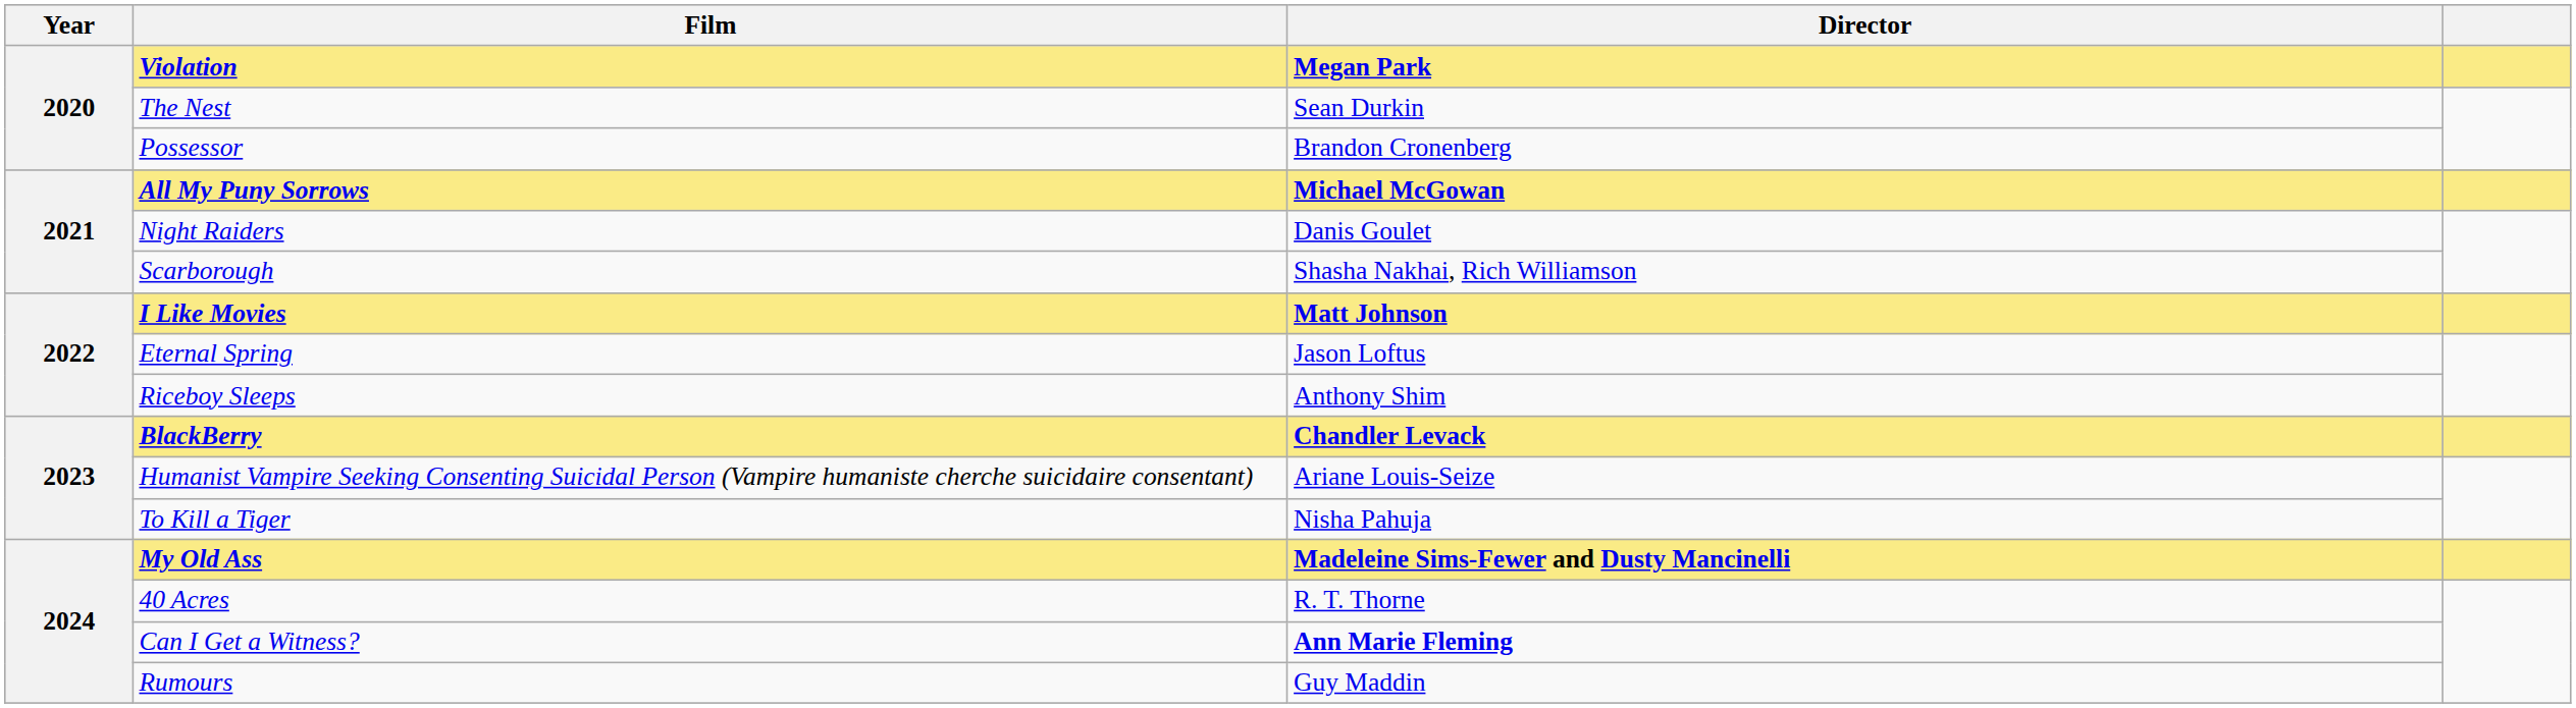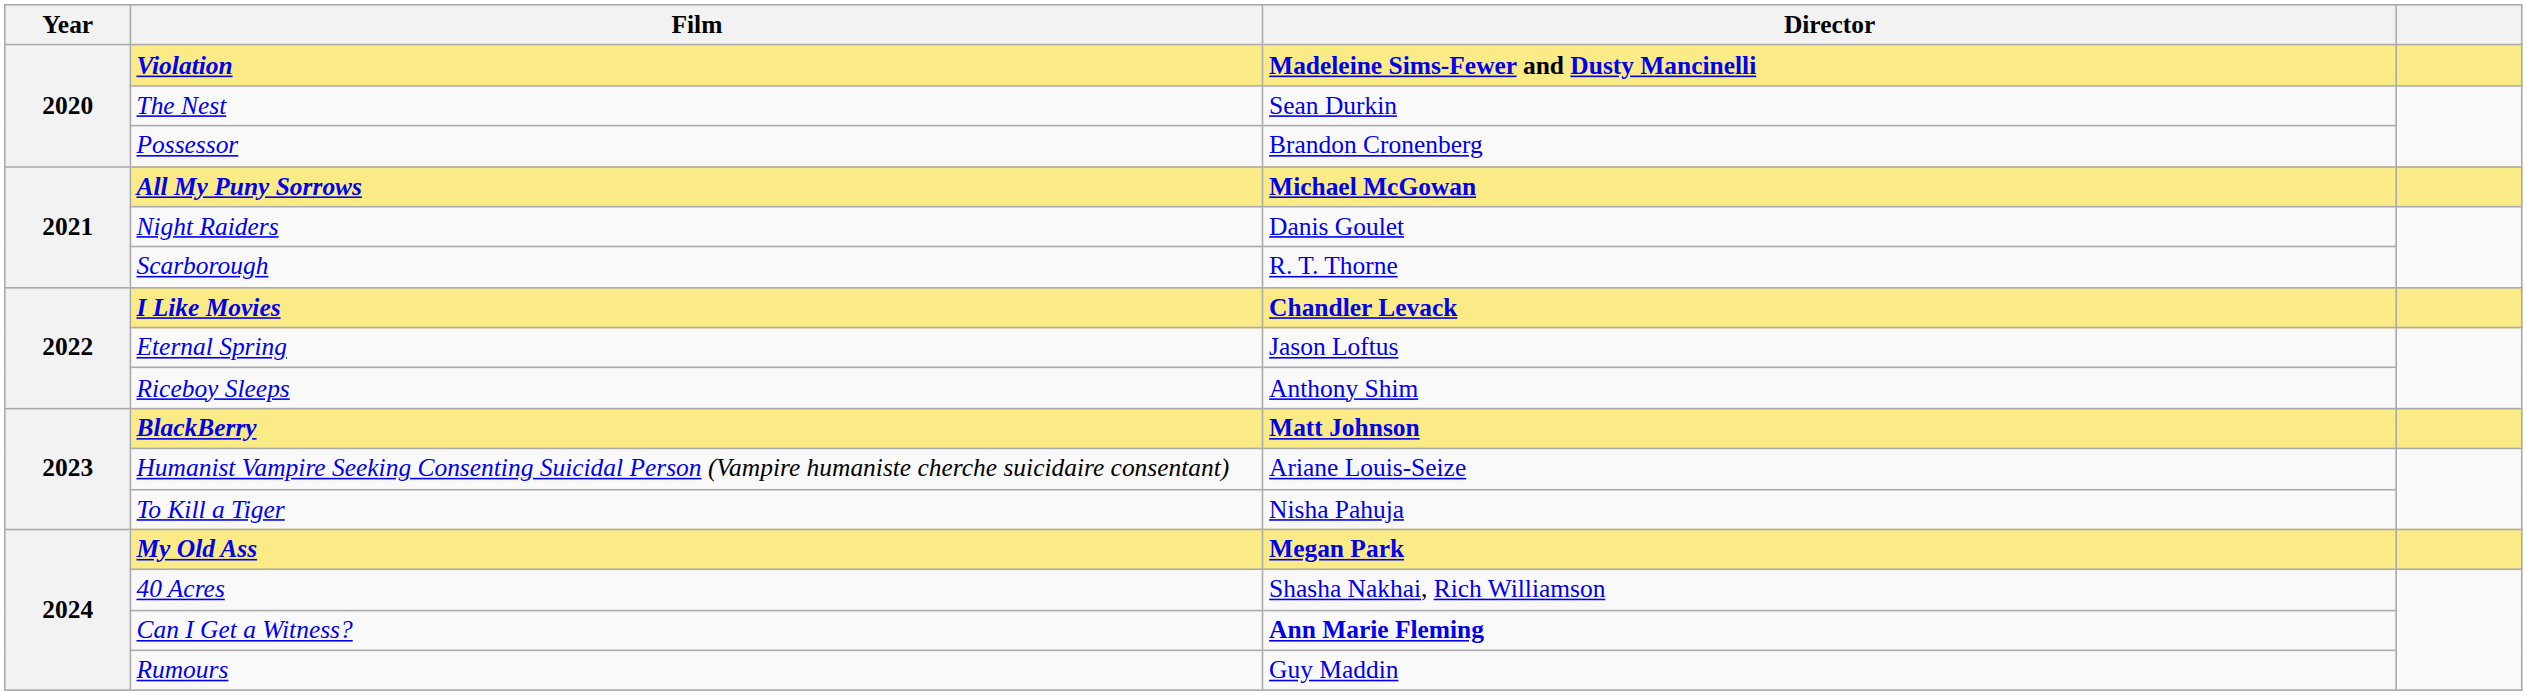Violation | Director: Megan Park -> Madeleine Sims-Fewer and Dusty Mancinelli
Scarborough | Director: Shasha Nakhai, Rich Williamson -> R. T. Thorne
I Like Movies | Director: Matt Johnson -> Chandler Levack
BlackBerry | Director: Chandler Levack -> Matt Johnson
My Old Ass | Director: Madeleine Sims-Fewer and Dusty Mancinelli -> Megan Park
40 Acres | Director: R. T. Thorne -> Shasha Nakhai, Rich Williamson
